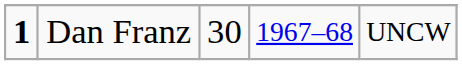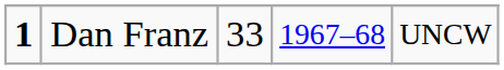Dan Franz | column 3: 30 -> 33
